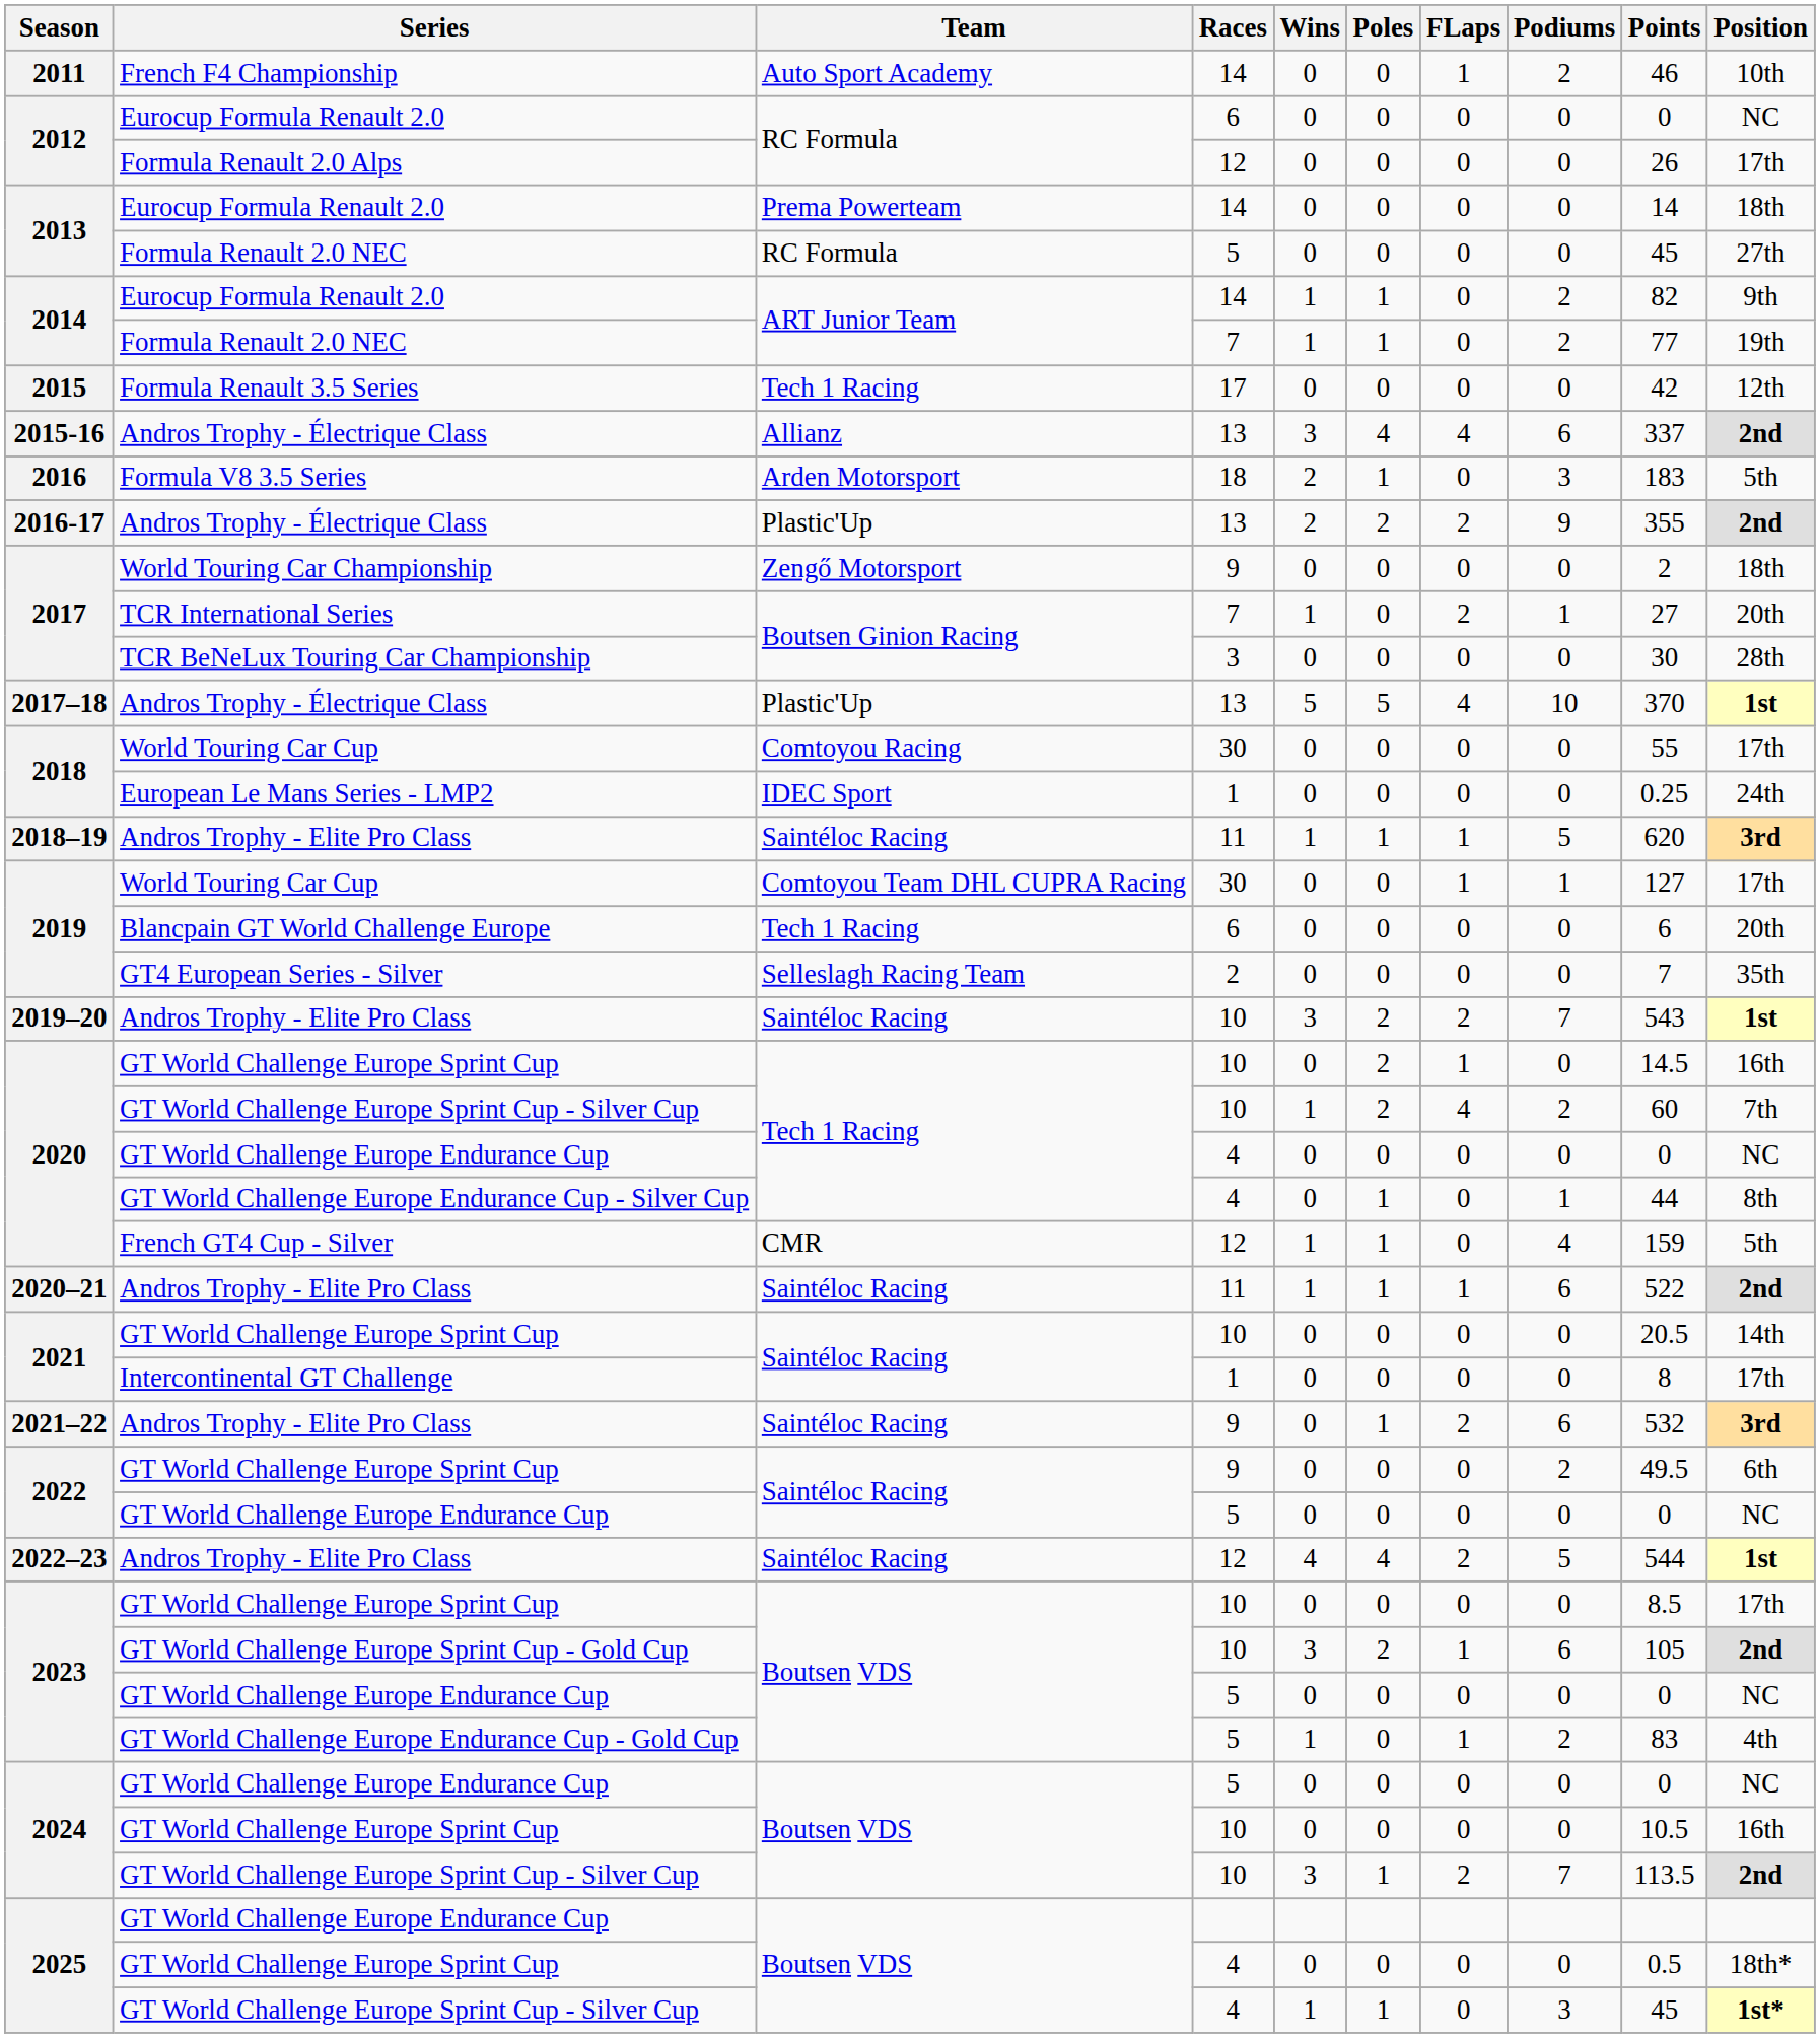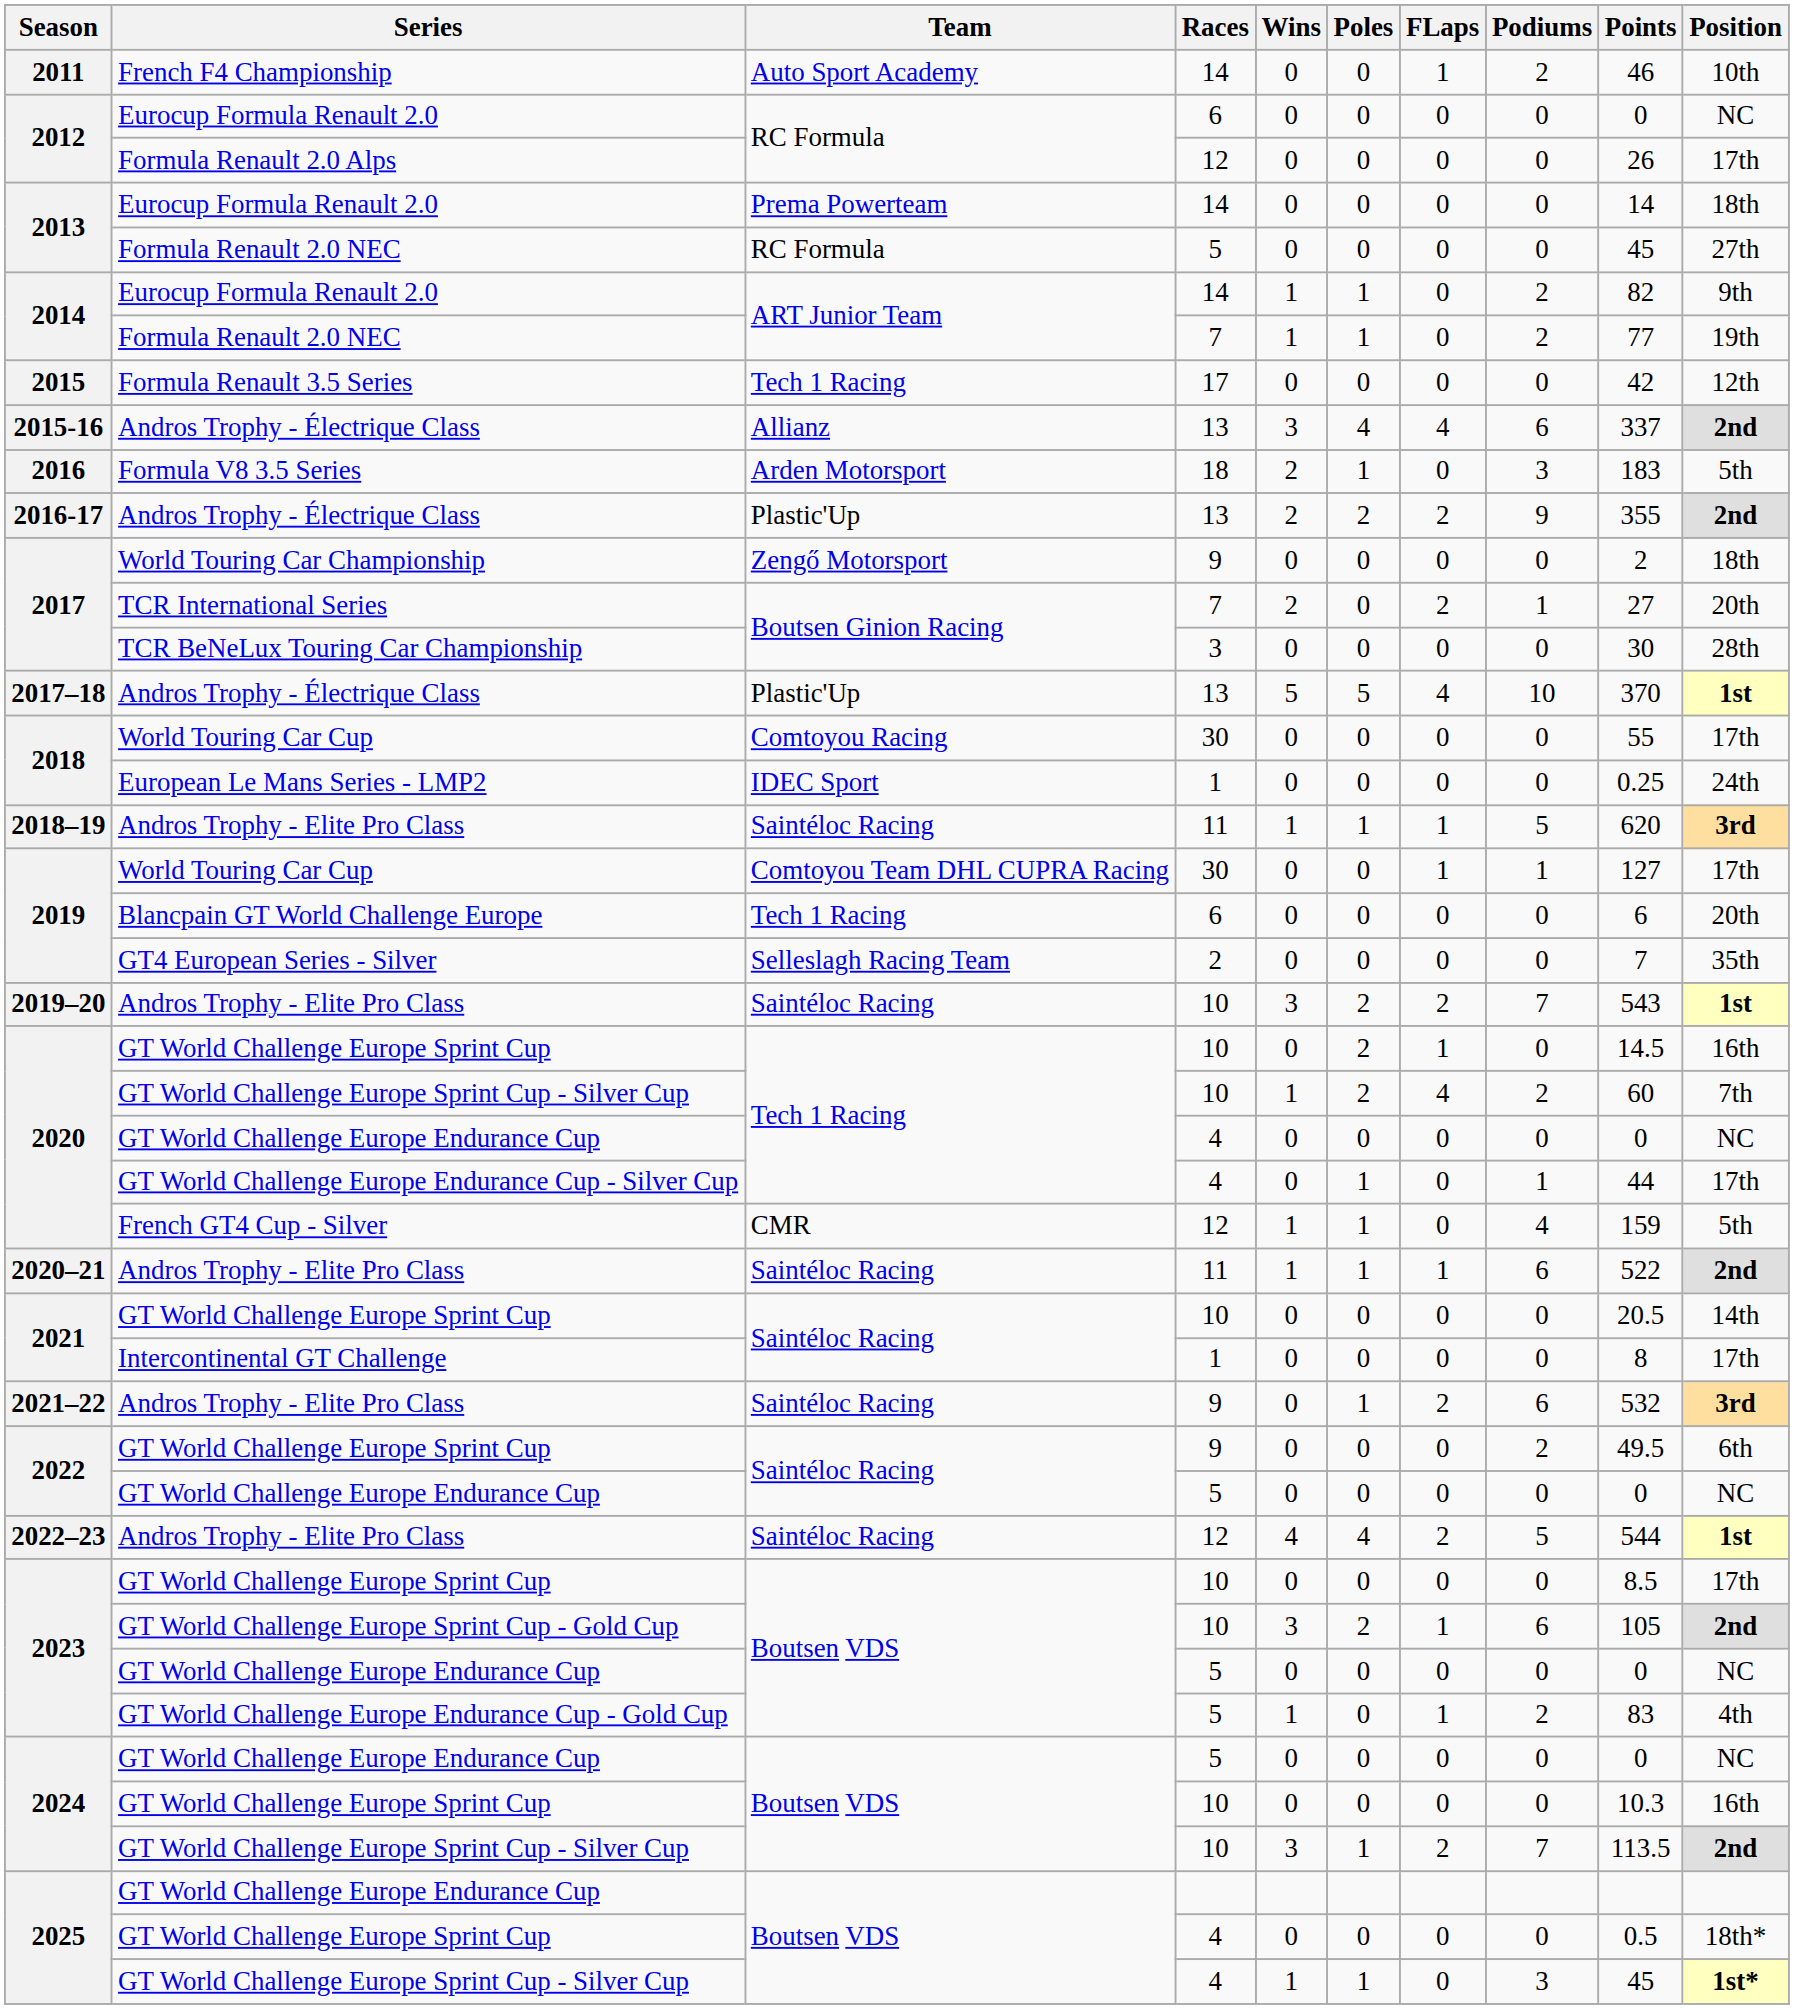2017 / TCR International Series | Wins: 1 -> 2
2020 / GT World Challenge Europe Endurance Cup - Silver Cup | Position: 8th -> 17th
2024 / GT World Challenge Europe Sprint Cup | Points: 10.5 -> 10.3
